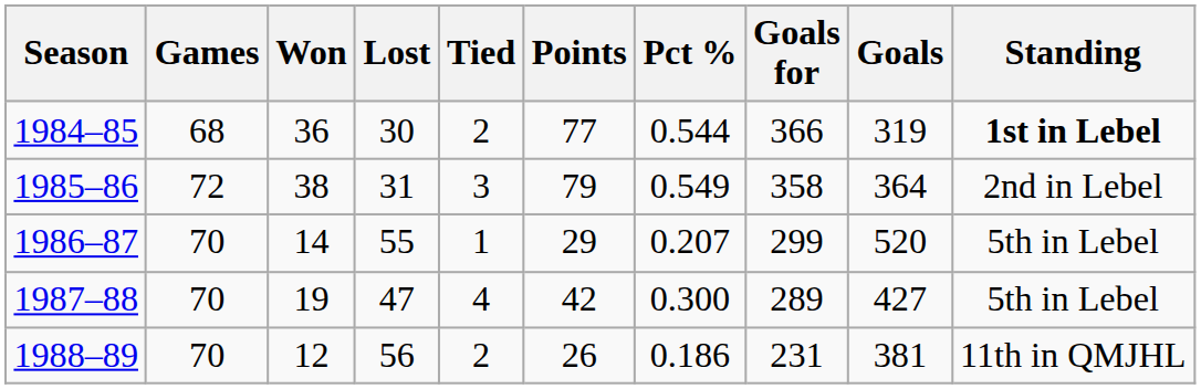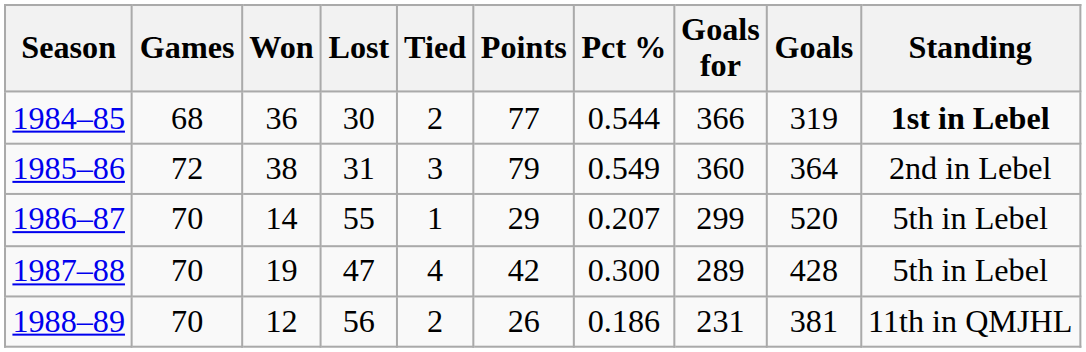1985–86 | Goals for: 358 -> 360
1987–88 | Goals: 427 -> 428
